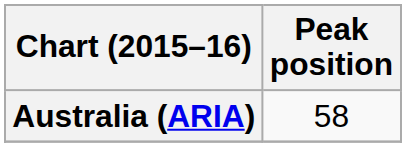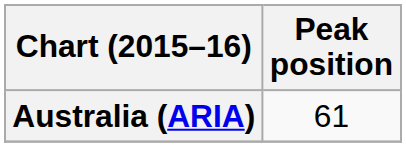Australia (ARIA) | Peak position: 58 -> 61
